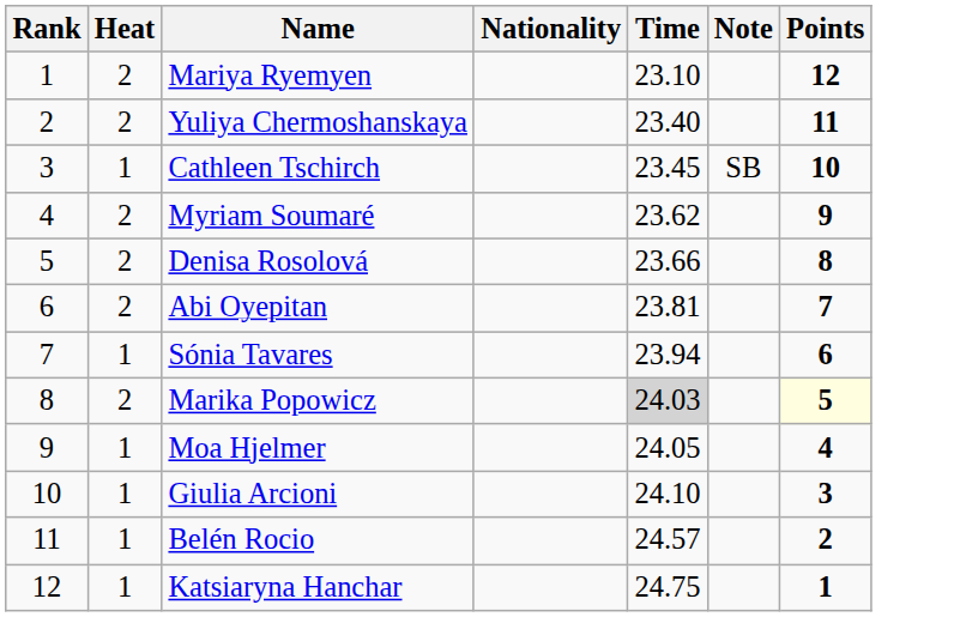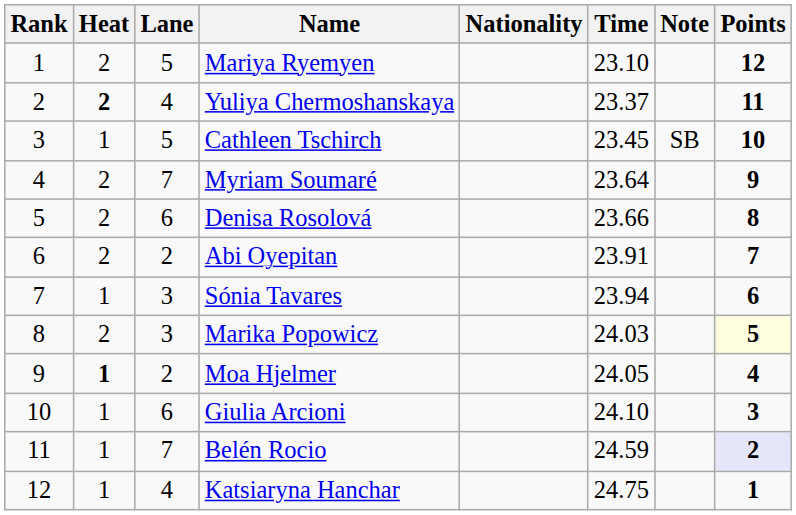+ column: Lane | 5 | 4 | 5 | 7 | 6 | 2 | 3 | 3 | 2 | 6 | 7 | 4
Yuliya Chermoshanskaya | Heat: normal -> bold
Yuliya Chermoshanskaya | Time: 23.40 -> 23.37
Myriam Soumaré | Time: 23.62 -> 23.64
Abi Oyepitan | Time: 23.81 -> 23.91
Marika Popowicz | Time: lightgrey background -> no background
Moa Hjelmer | Heat: normal -> bold
Belén Rocio | Time: 24.57 -> 24.59
Belén Rocio | Points: no background -> lavender background
